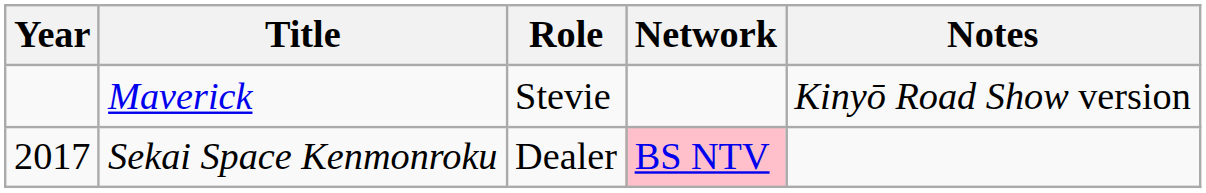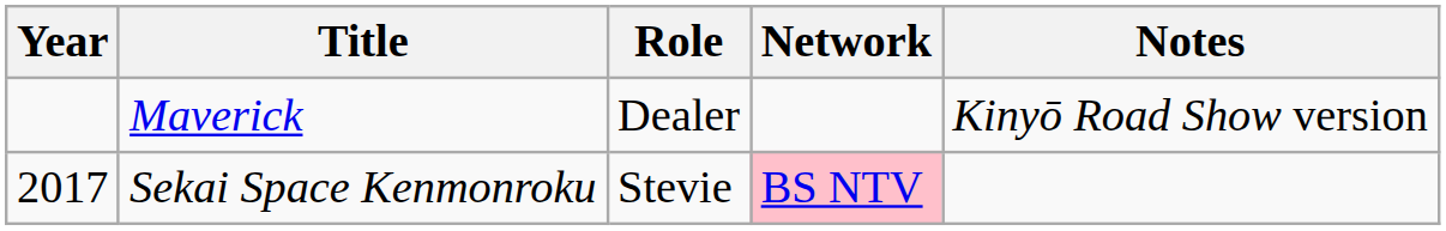Maverick | Role: Stevie -> Dealer
Sekai Space Kenmonroku | Role: Dealer -> Stevie
